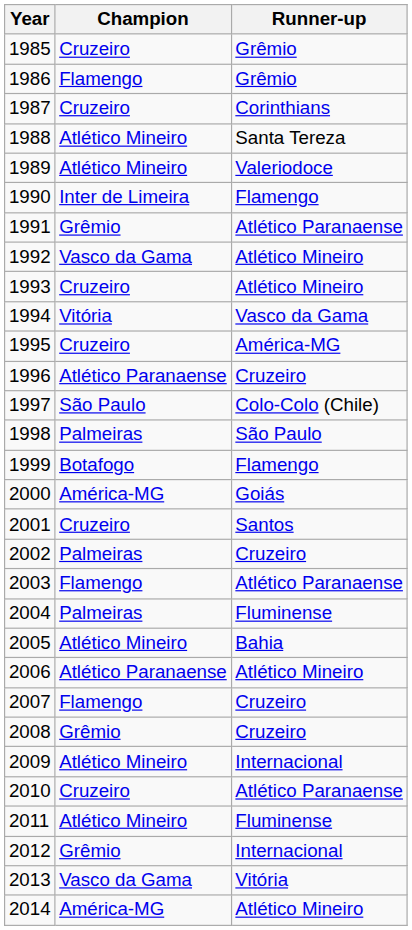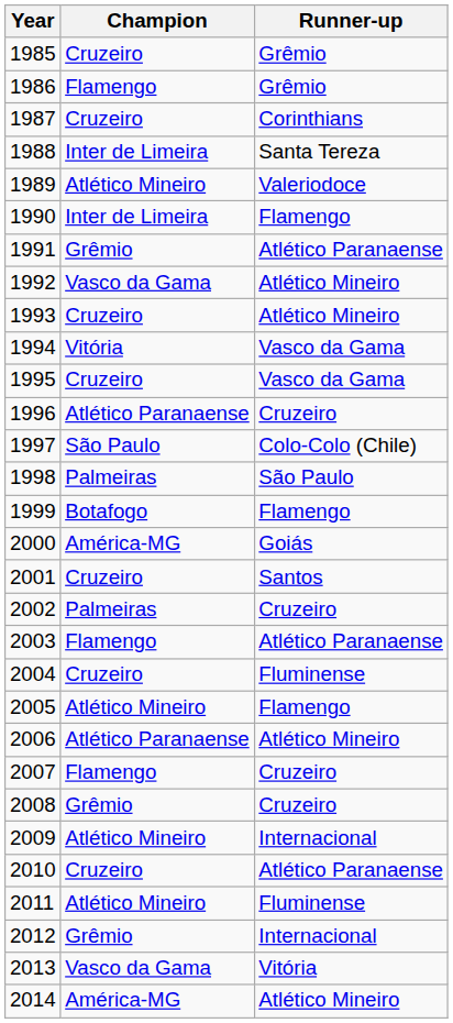1988 | Champion: Atlético Mineiro -> Inter de Limeira
1995 | Runner-up: América-MG -> Vasco da Gama
2004 | Champion: Palmeiras -> Cruzeiro
2005 | Runner-up: Bahia -> Flamengo
